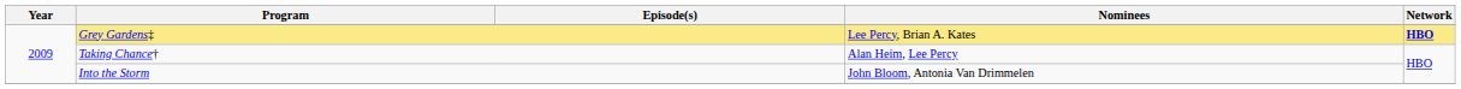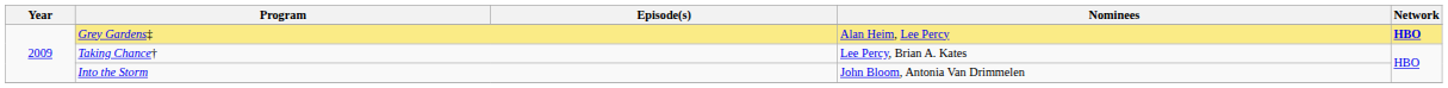Grey Gardens‡ | Nominees: Lee Percy, Brian A. Kates -> Alan Heim, Lee Percy
Taking Chance† | Nominees: Alan Heim, Lee Percy -> Lee Percy, Brian A. Kates
